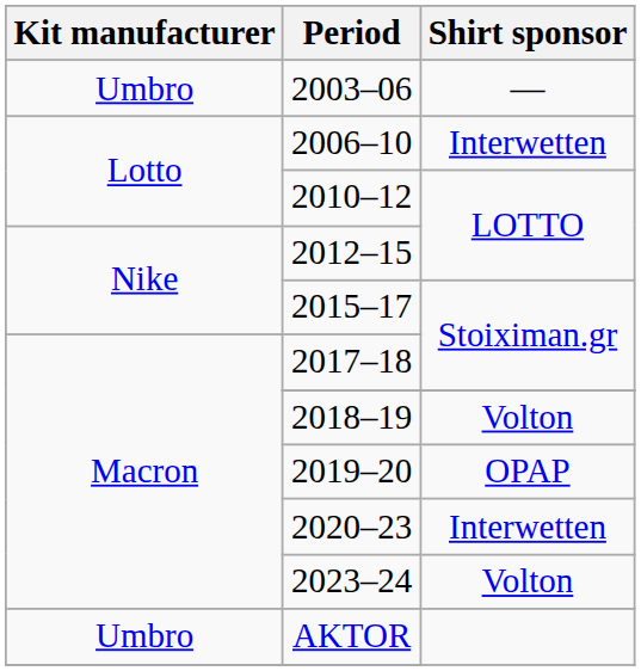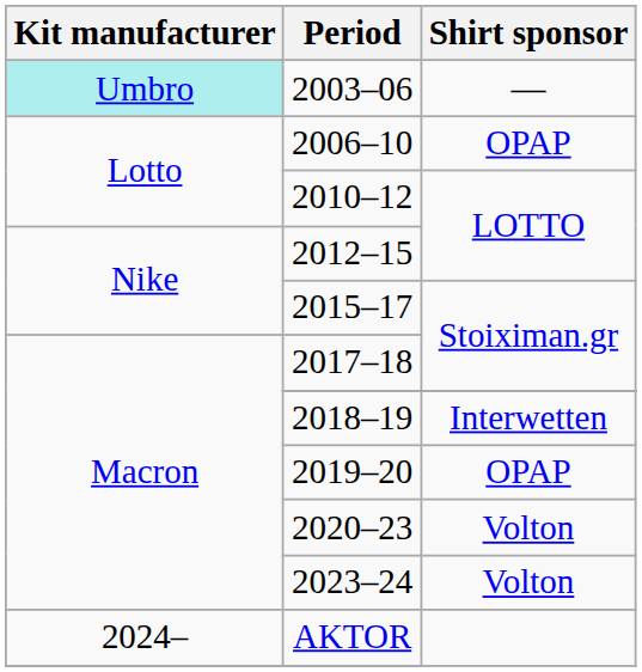2003–06 | Kit manufacturer: no background -> paleturquoise background
2006–10 | Shirt sponsor: Interwetten -> OPAP
2018–19 | Shirt sponsor: Volton -> Interwetten
2020–23 | Shirt sponsor: Interwetten -> Volton
ΑKTOR | Kit manufacturer: Umbro -> 2024–
